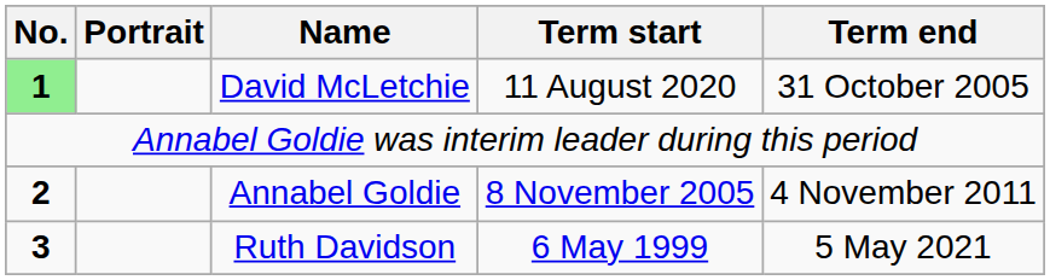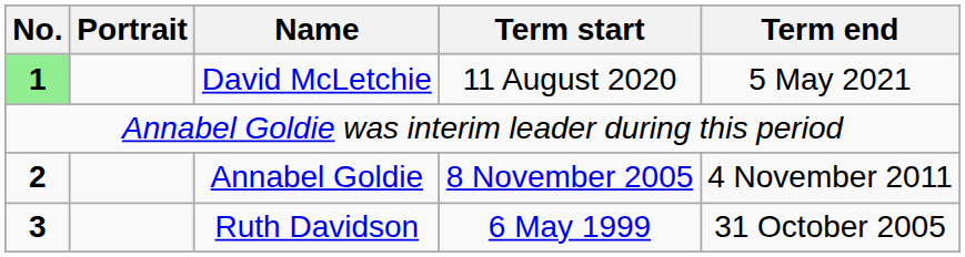David McLetchie | Term end: 31 October 2005 -> 5 May 2021
Ruth Davidson | Term end: 5 May 2021 -> 31 October 2005
